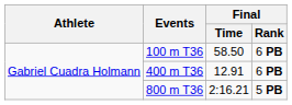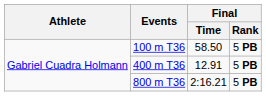100 m T36 | Final / Rank: 6 PB -> 5 PB
400 m T36 | Final / Rank: 6 PB -> 5 PB
